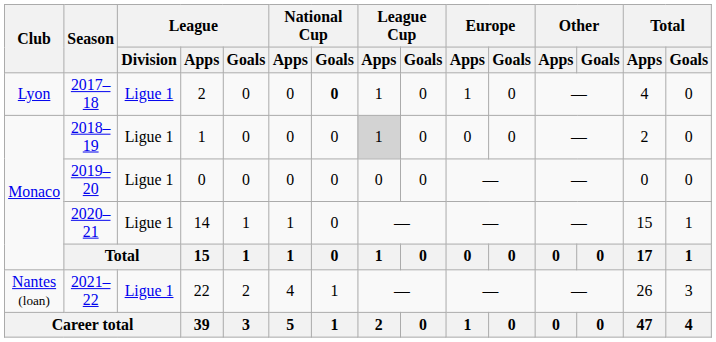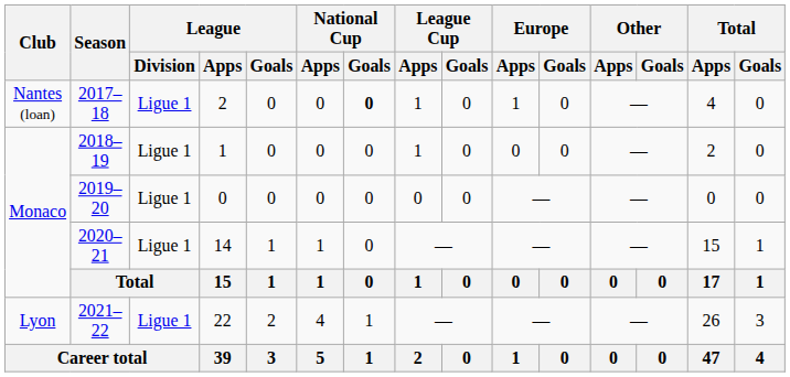2017–18 | Club: Lyon -> Nantes (loan)
2018–19 | League Cup / Apps: lightgrey background -> no background
2021–22 | Club: Nantes (loan) -> Lyon
